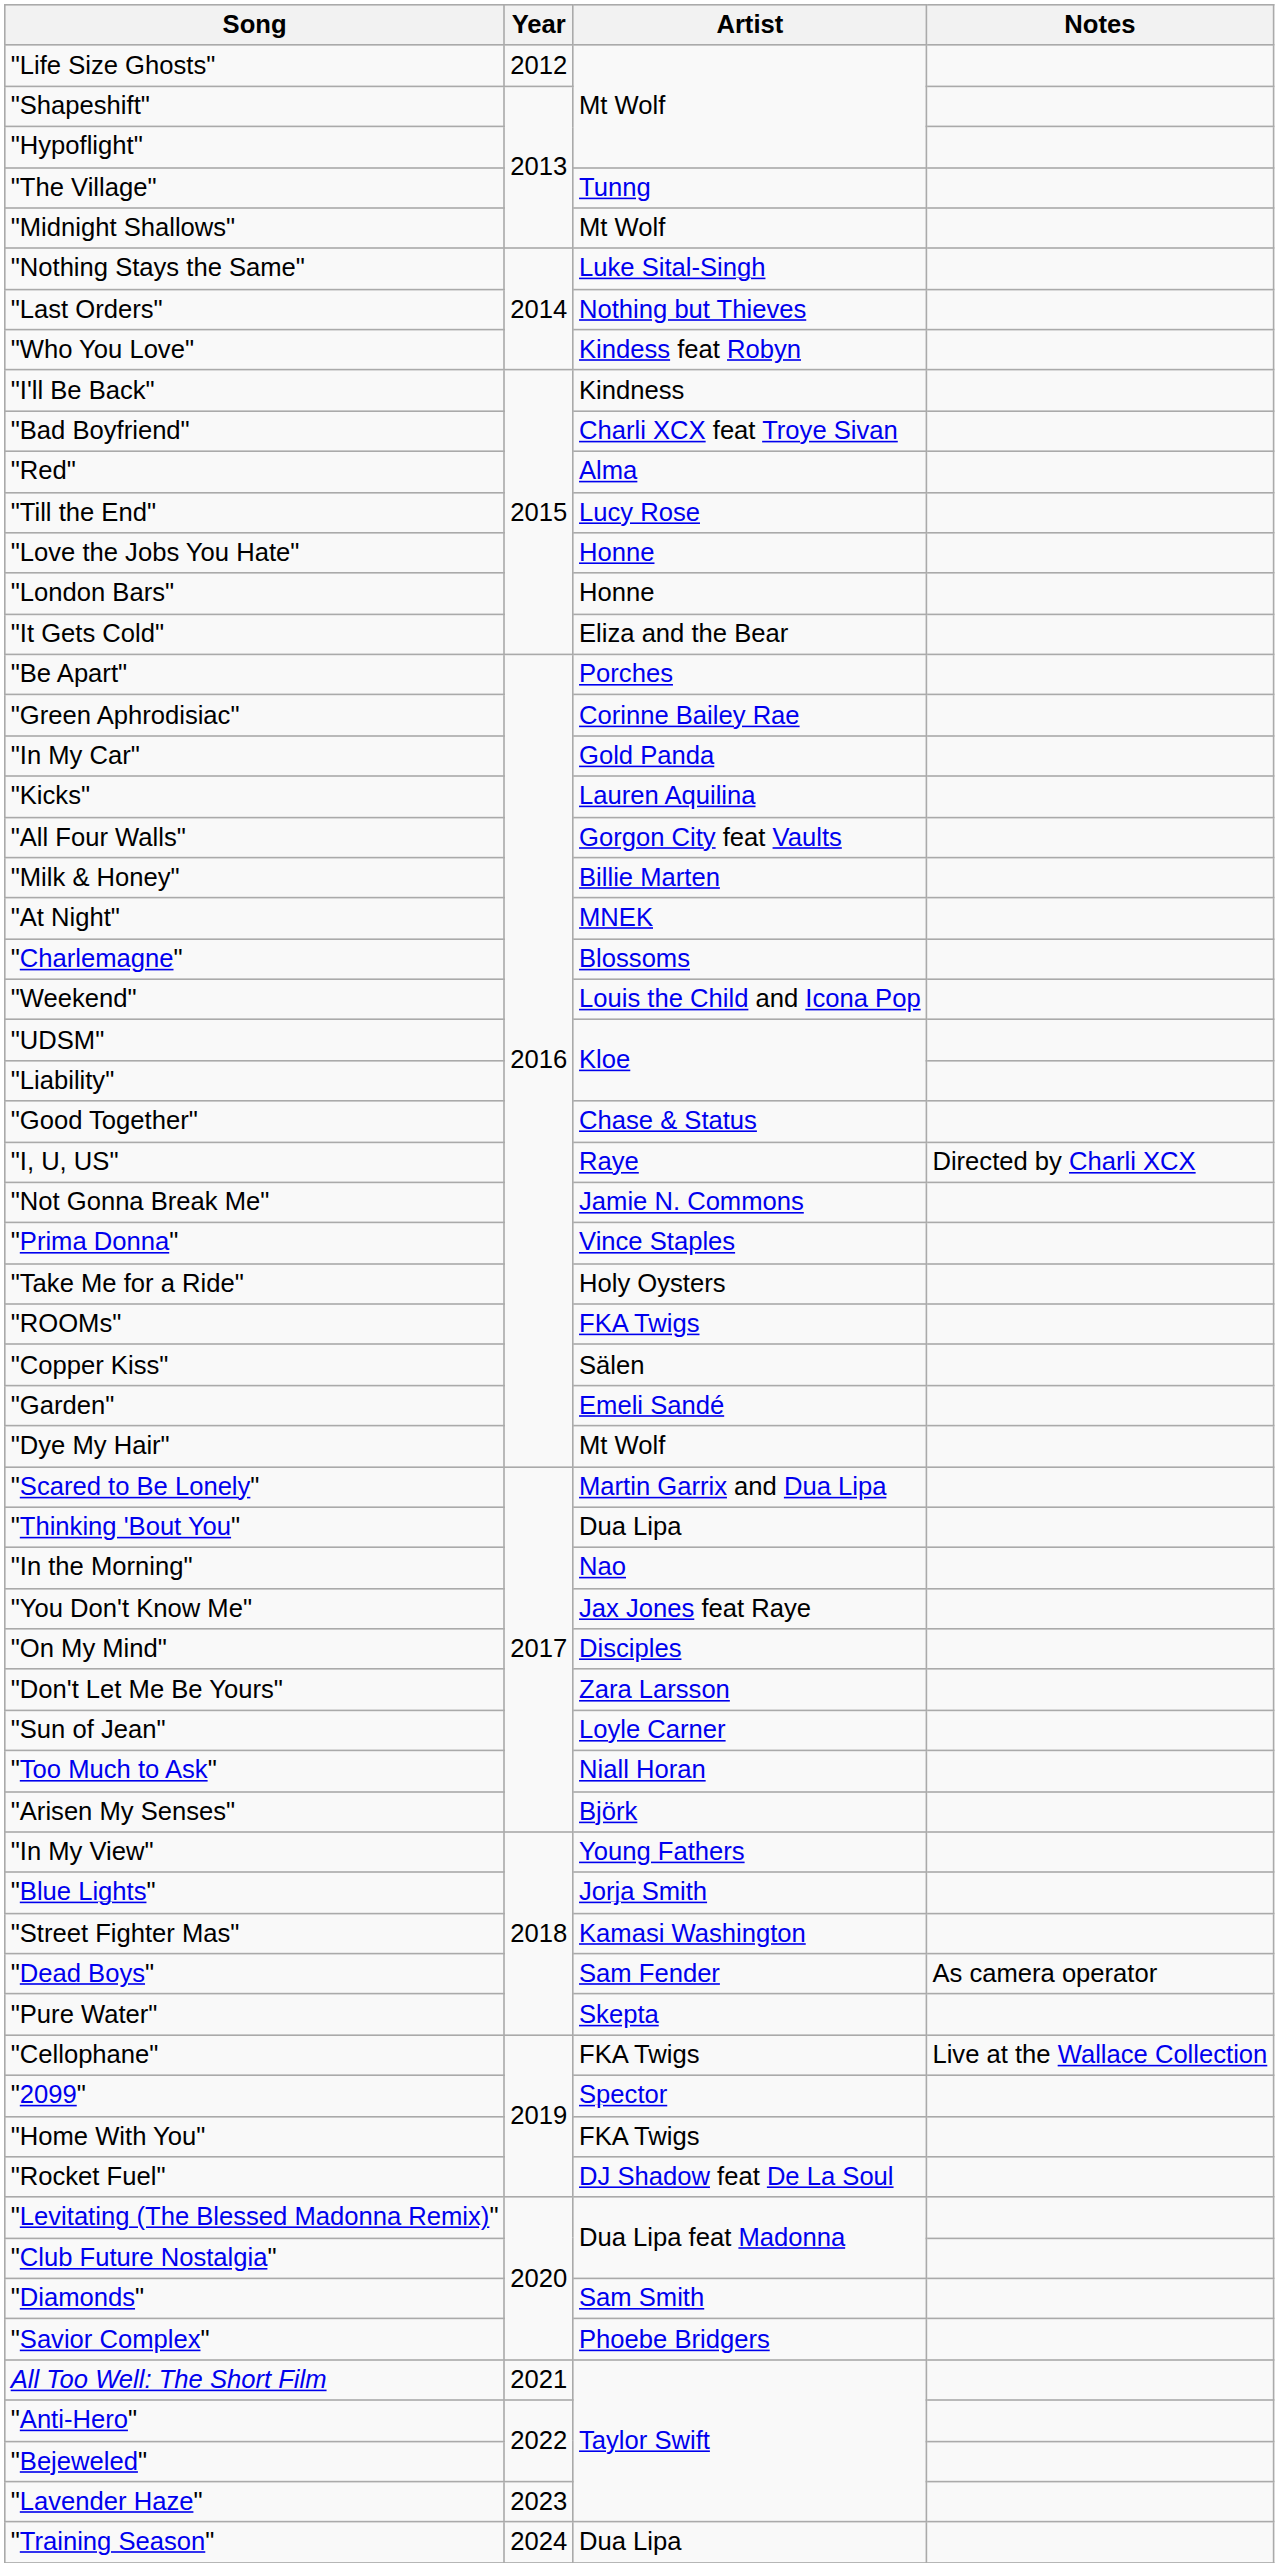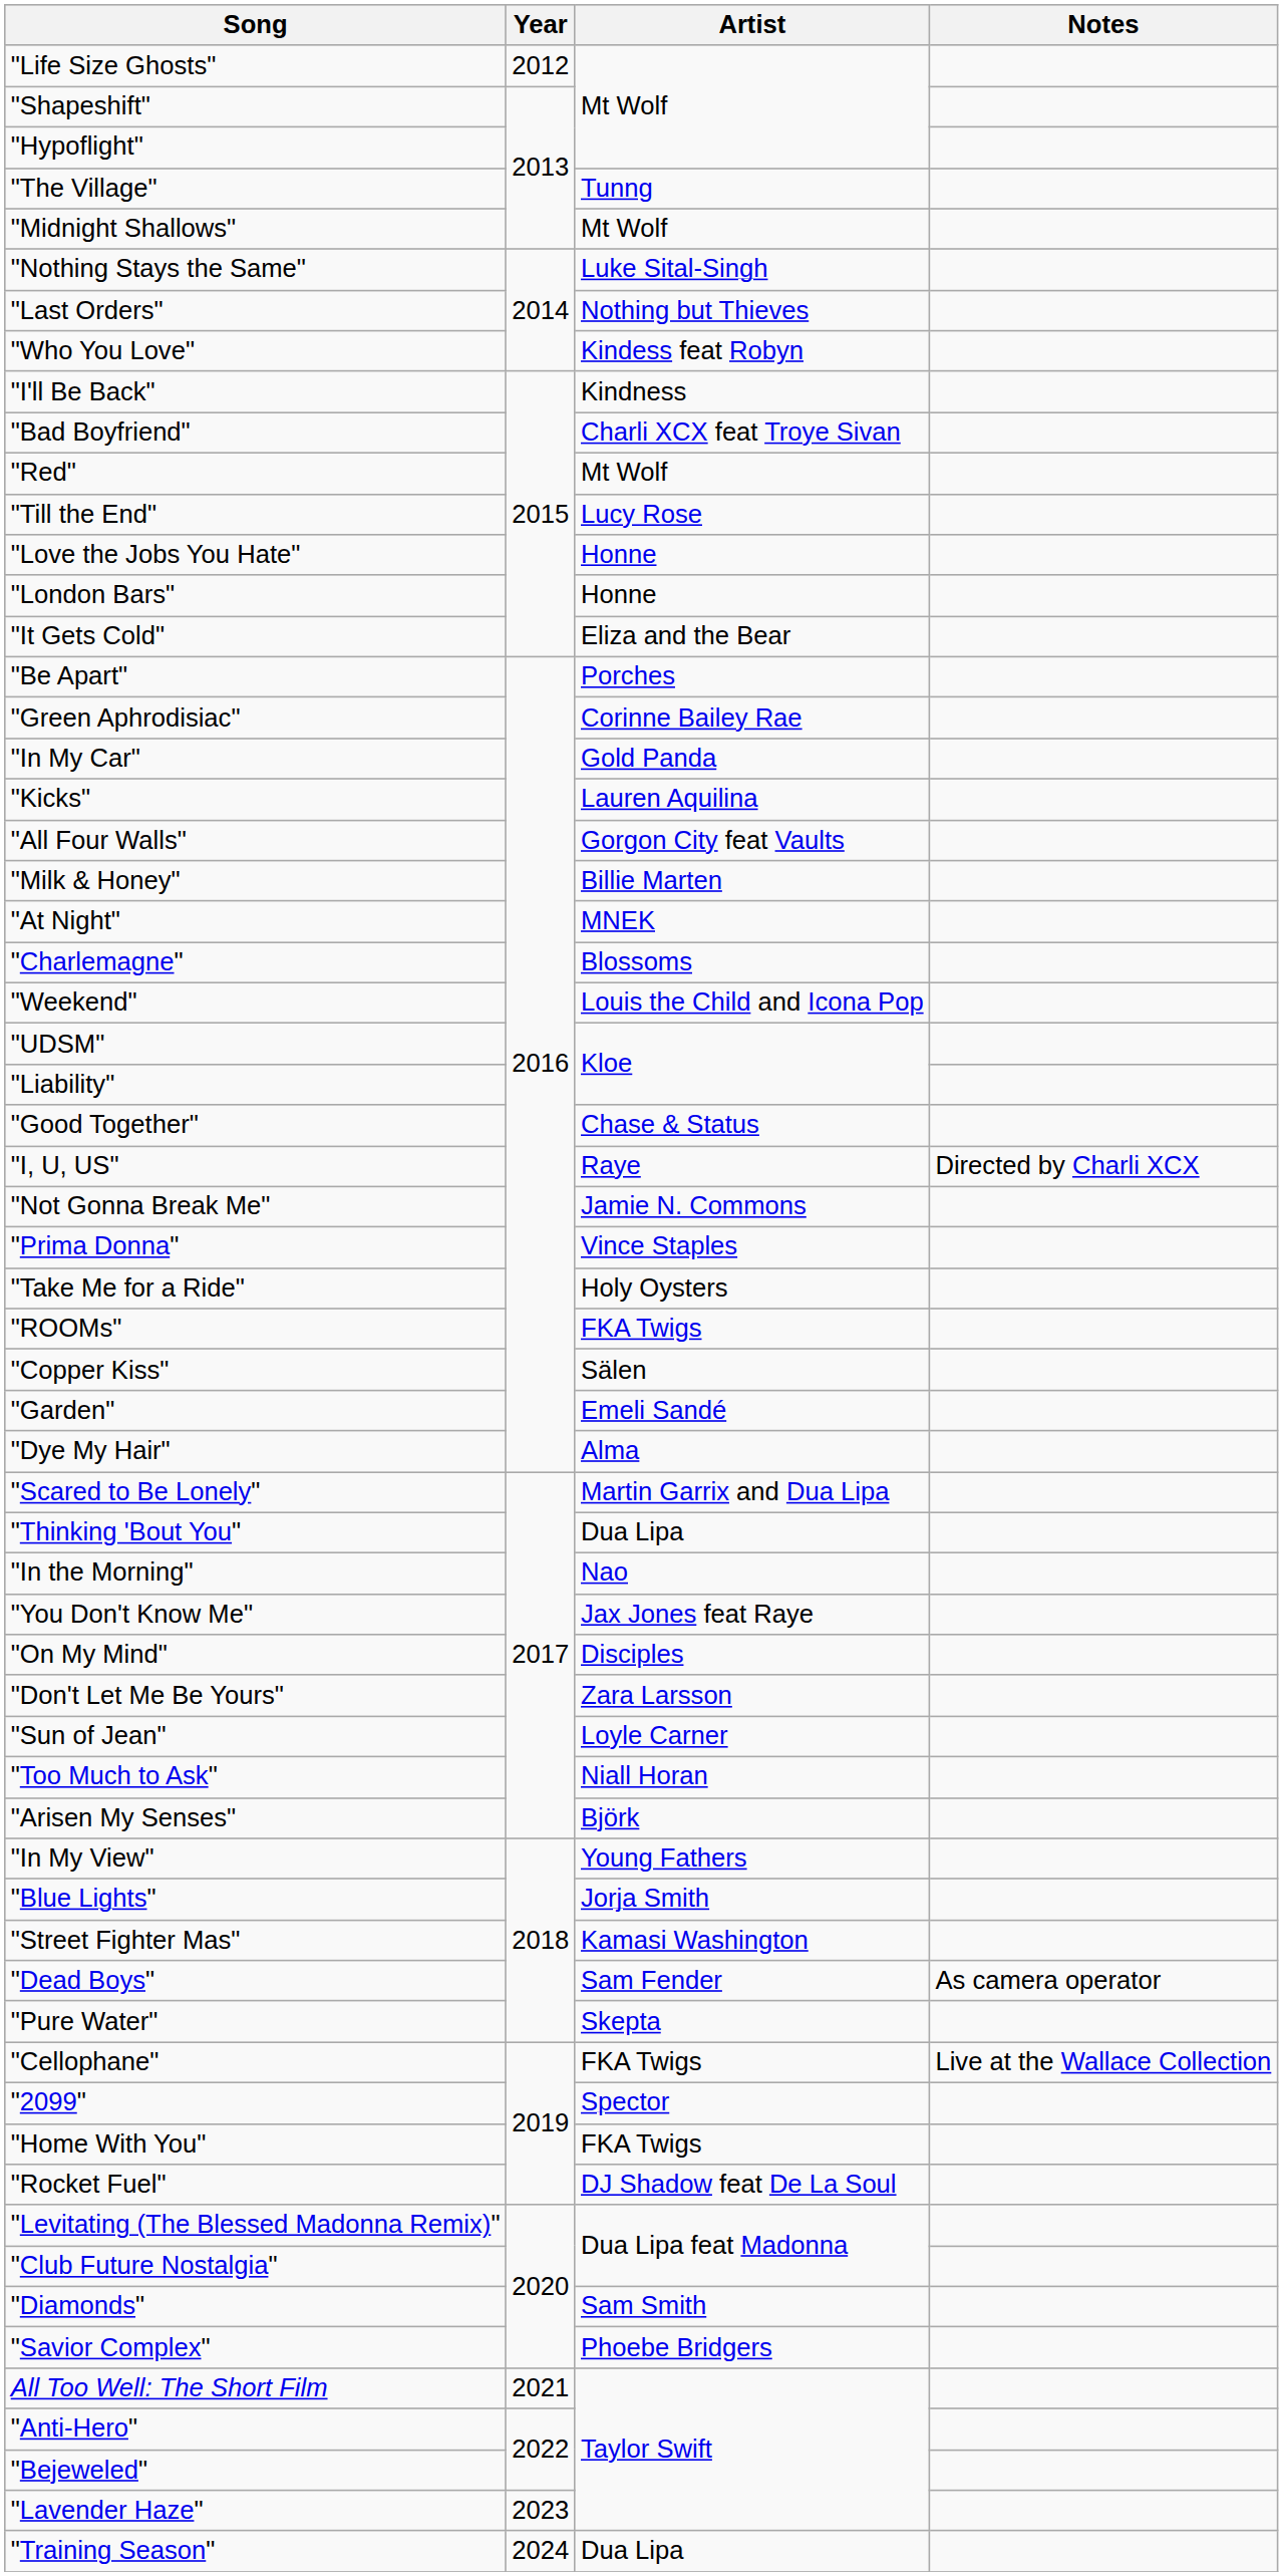"Red" | Artist: Alma -> Mt Wolf
"Dye My Hair" | Artist: Mt Wolf -> Alma
